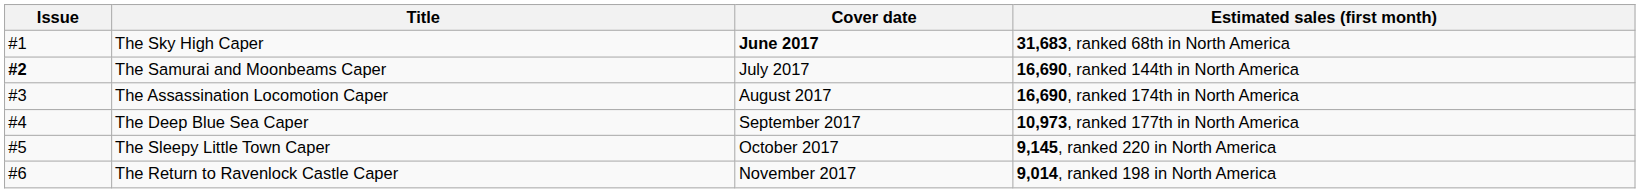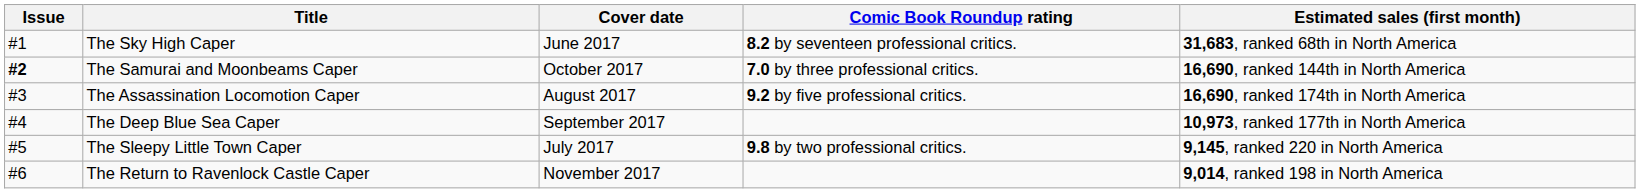+ column: Comic Book Roundup rating | 8.2 by seventeen professional critics. | 7.0 by three professional critics. | 9.2 by five professional critics. | 9.8 by two professional critics.
The Sky High Caper | Cover date: bold -> normal
The Samurai and Moonbeams Caper | Cover date: July 2017 -> October 2017
The Sleepy Little Town Caper | Cover date: October 2017 -> July 2017
